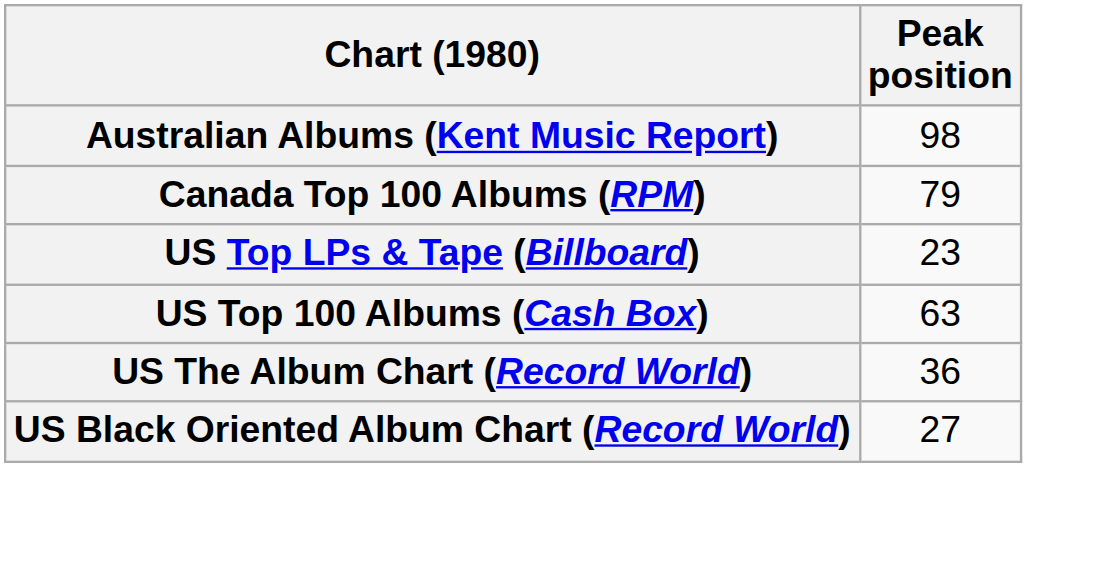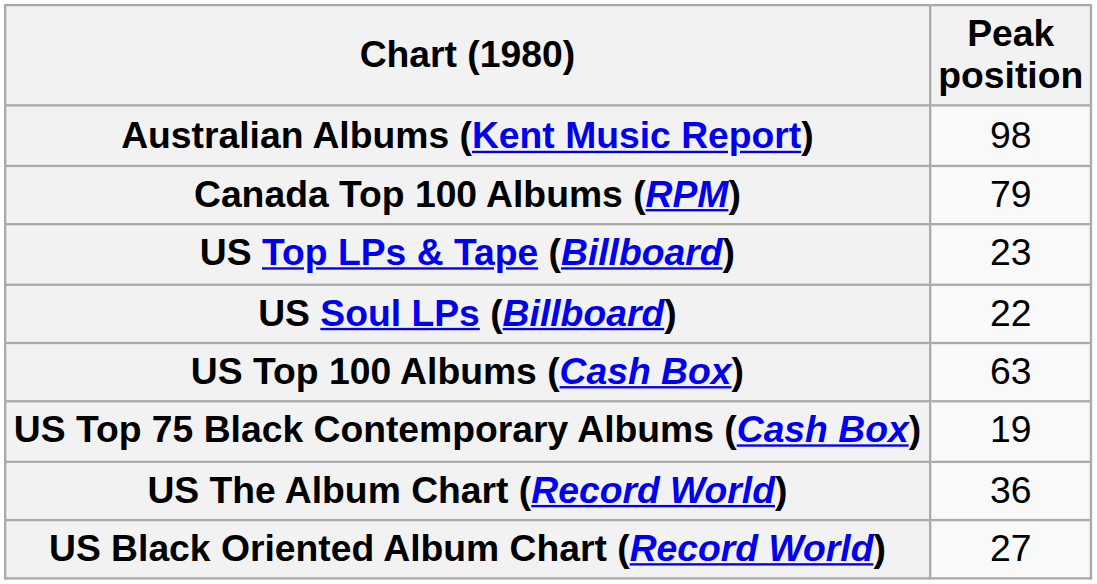+ row: US Soul LPs (Billboard) | 22
+ row: US Top 75 Black Contemporary Albums (Cash Box) | 19
